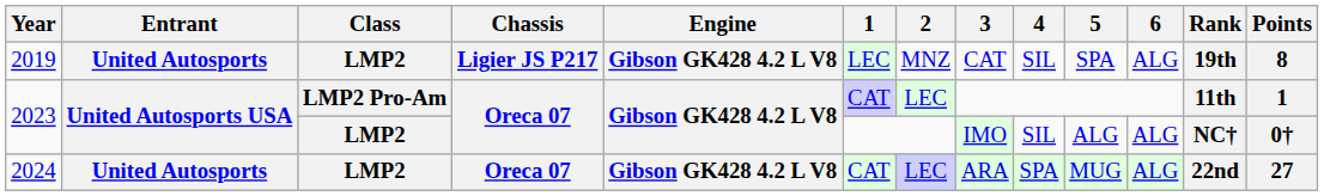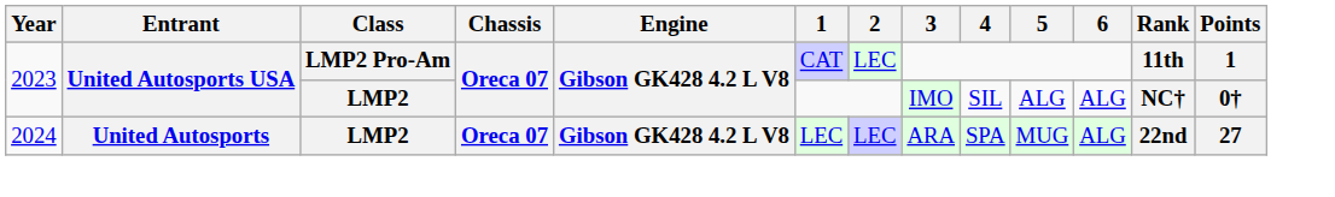- row: 2019 | United Autosports | LMP2 | Ligier JS P217 | Gibson GK428 4.2 L V8 | LEC | MNZ | CAT | SIL | SPA | ALG | 19th | 8
2024 | 1: CAT -> LEC
